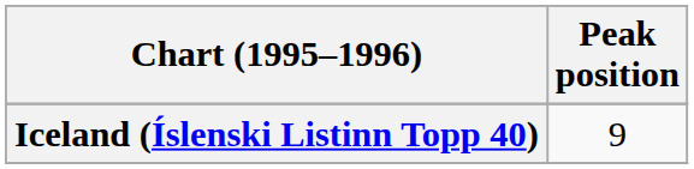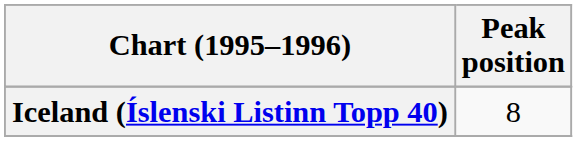Iceland (Íslenski Listinn Topp 40) | Peak position: 9 -> 8
